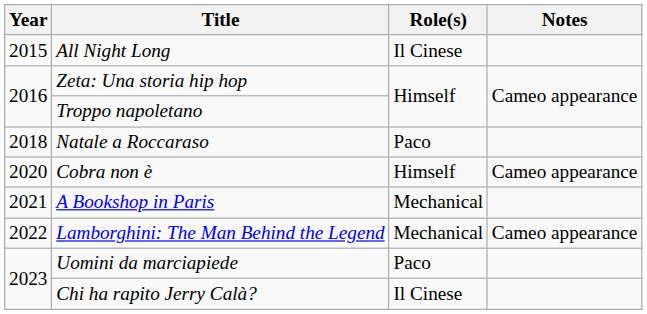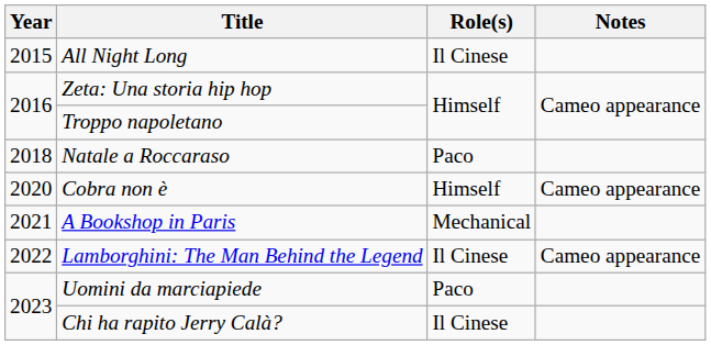Lamborghini: The Man Behind the Legend | Role(s): Mechanical -> Il Cinese
